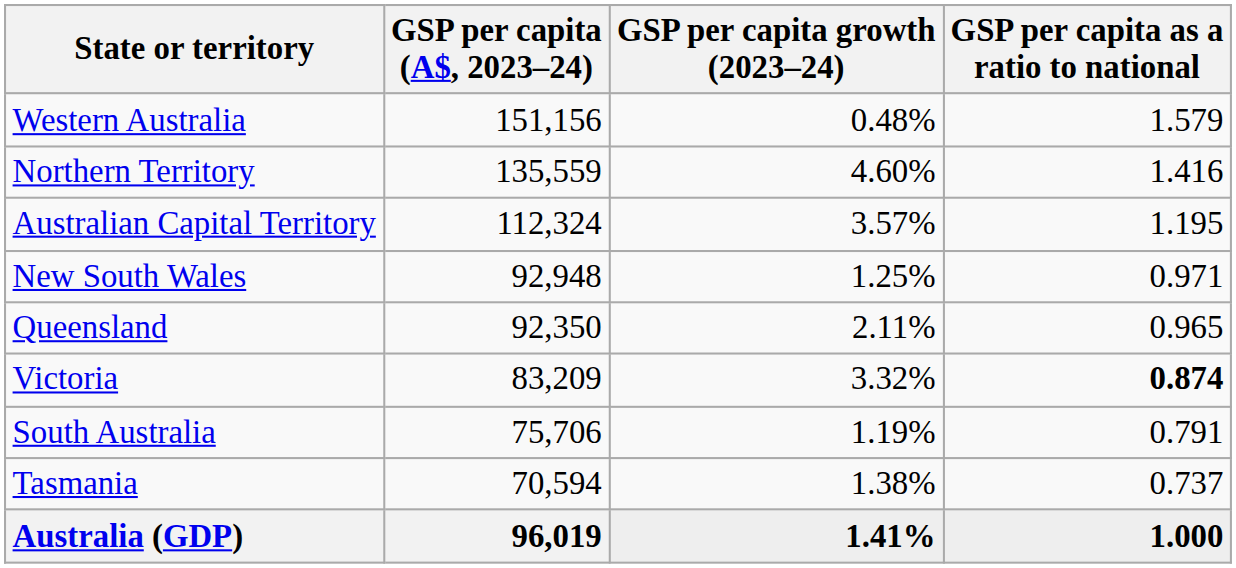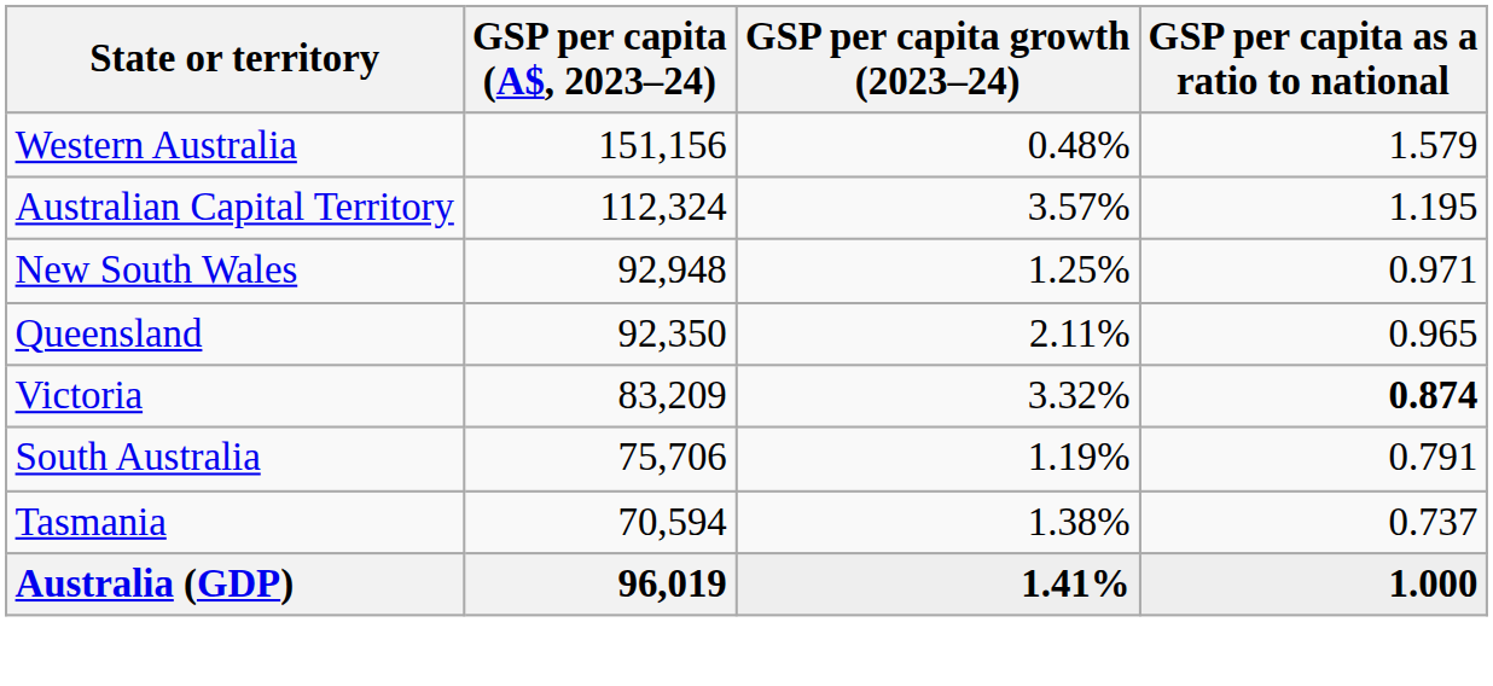- row: Northern Territory | 135,559 | 4.60% | 1.416
